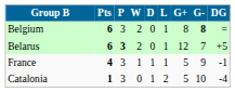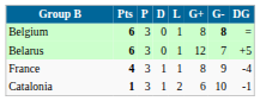- column: W | 2 | 2 | 1 | 0
Belarus | P: bold -> normal
France | G+: 5 -> 8
France | DG: -1 -> -4
Catalonia | G+: 5 -> 6
Catalonia | DG: -4 -> -1
